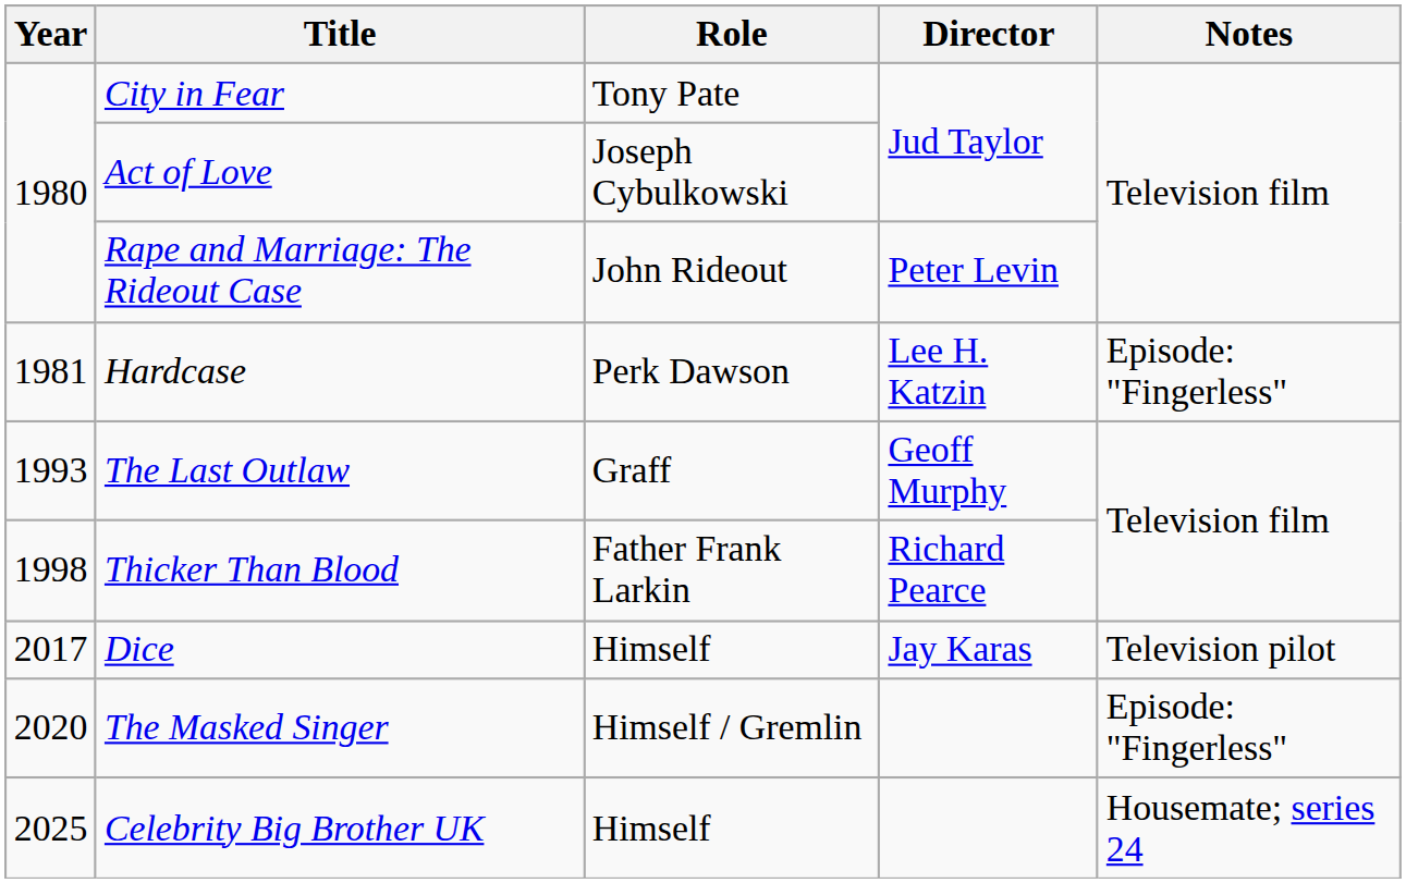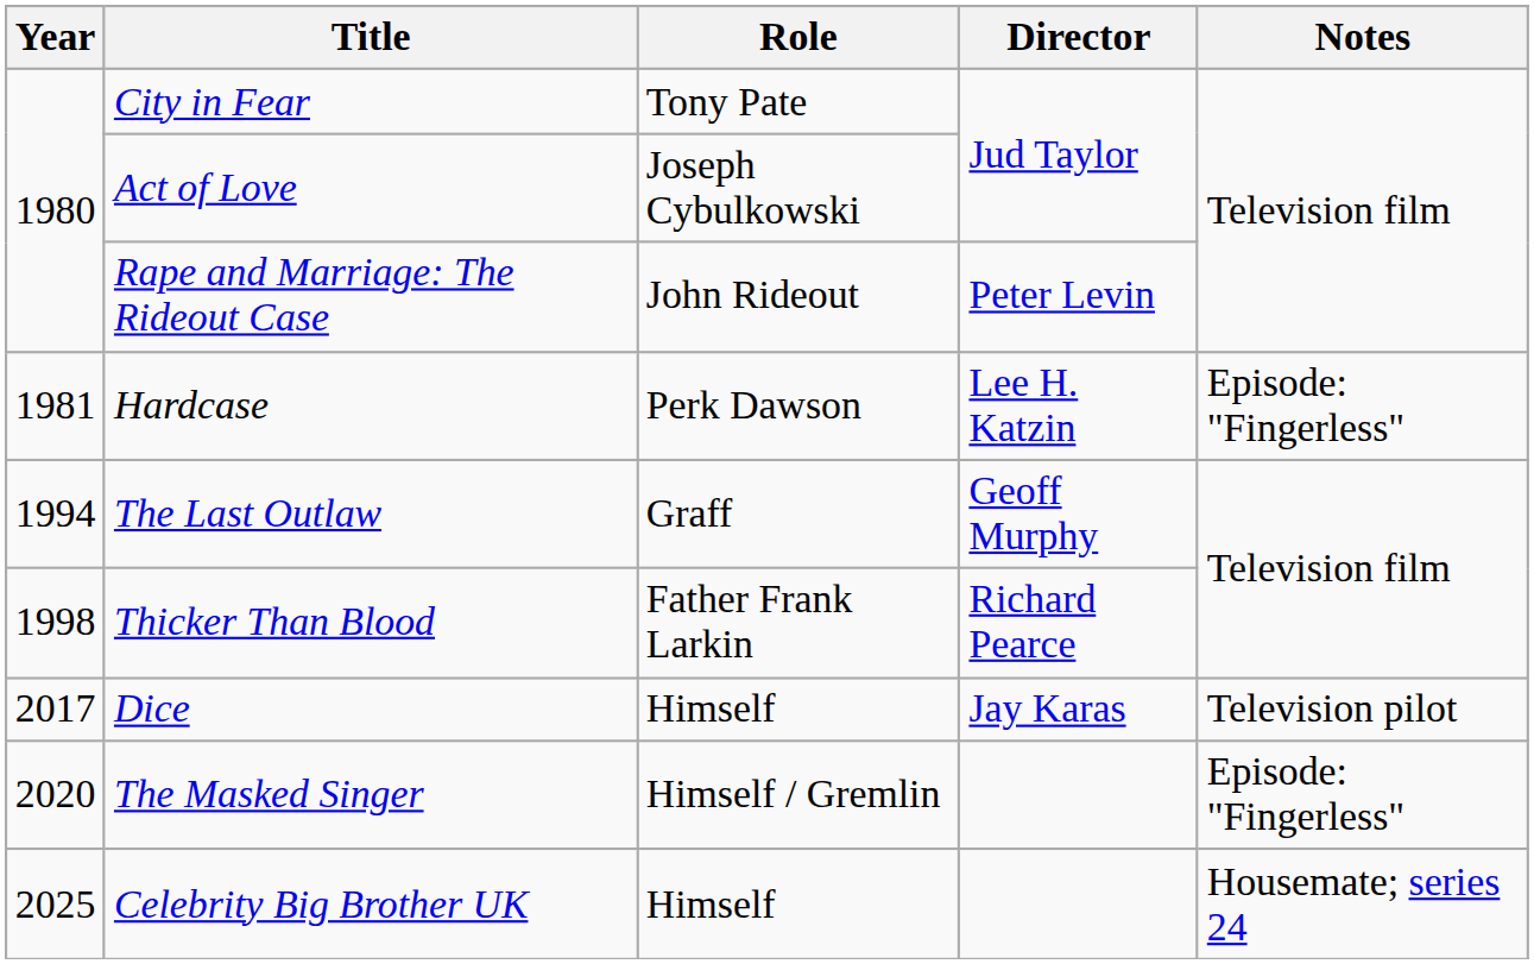The Last Outlaw | Year: 1993 -> 1994
